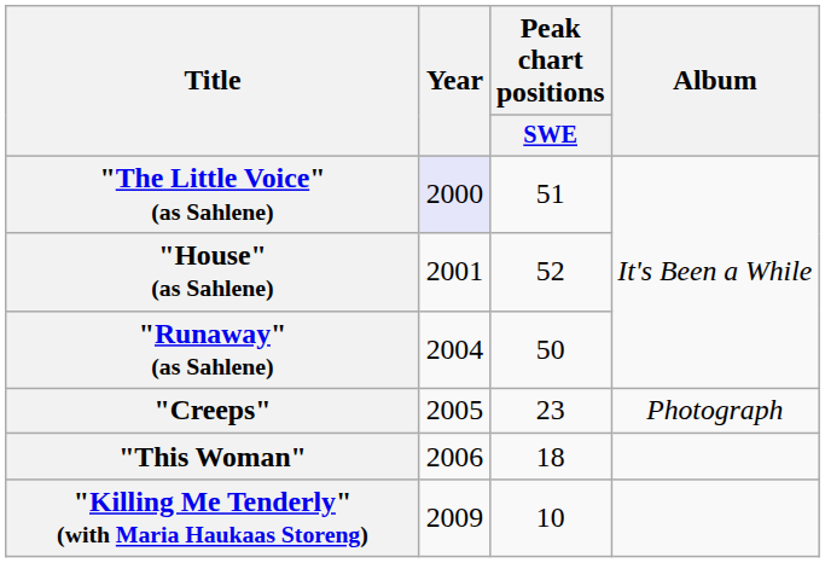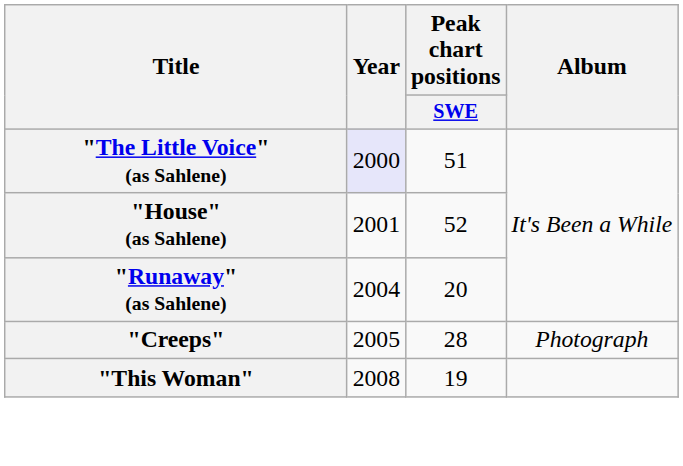"Runaway" (as Sahlene) | Peak chart positions / SWE: 50 -> 20
"Creeps" | Peak chart positions / SWE: 23 -> 28
"This Woman" | Year: 2006 -> 2008
"This Woman" | Peak chart positions / SWE: 18 -> 19
- row: "Killing Me Tenderly" (with Maria Haukaas Storeng) | 2009 | 10
